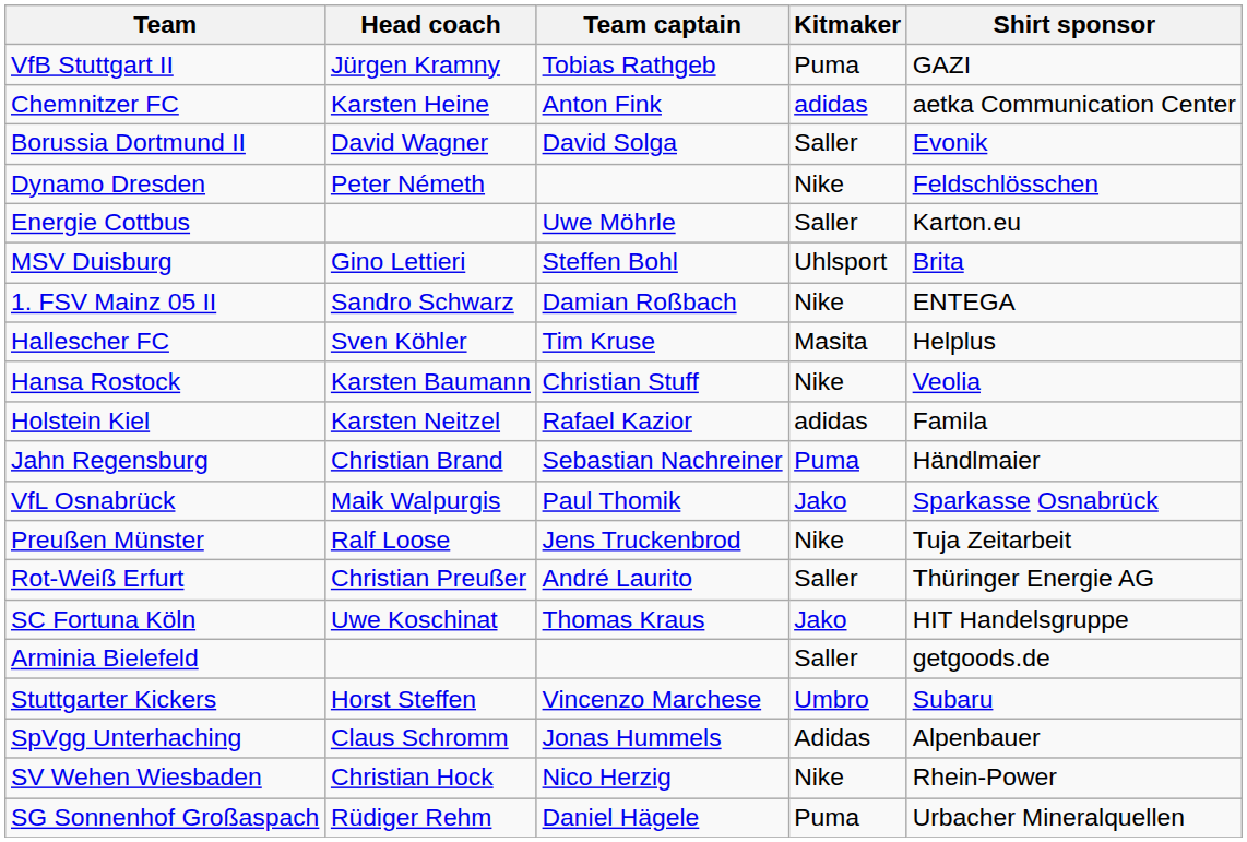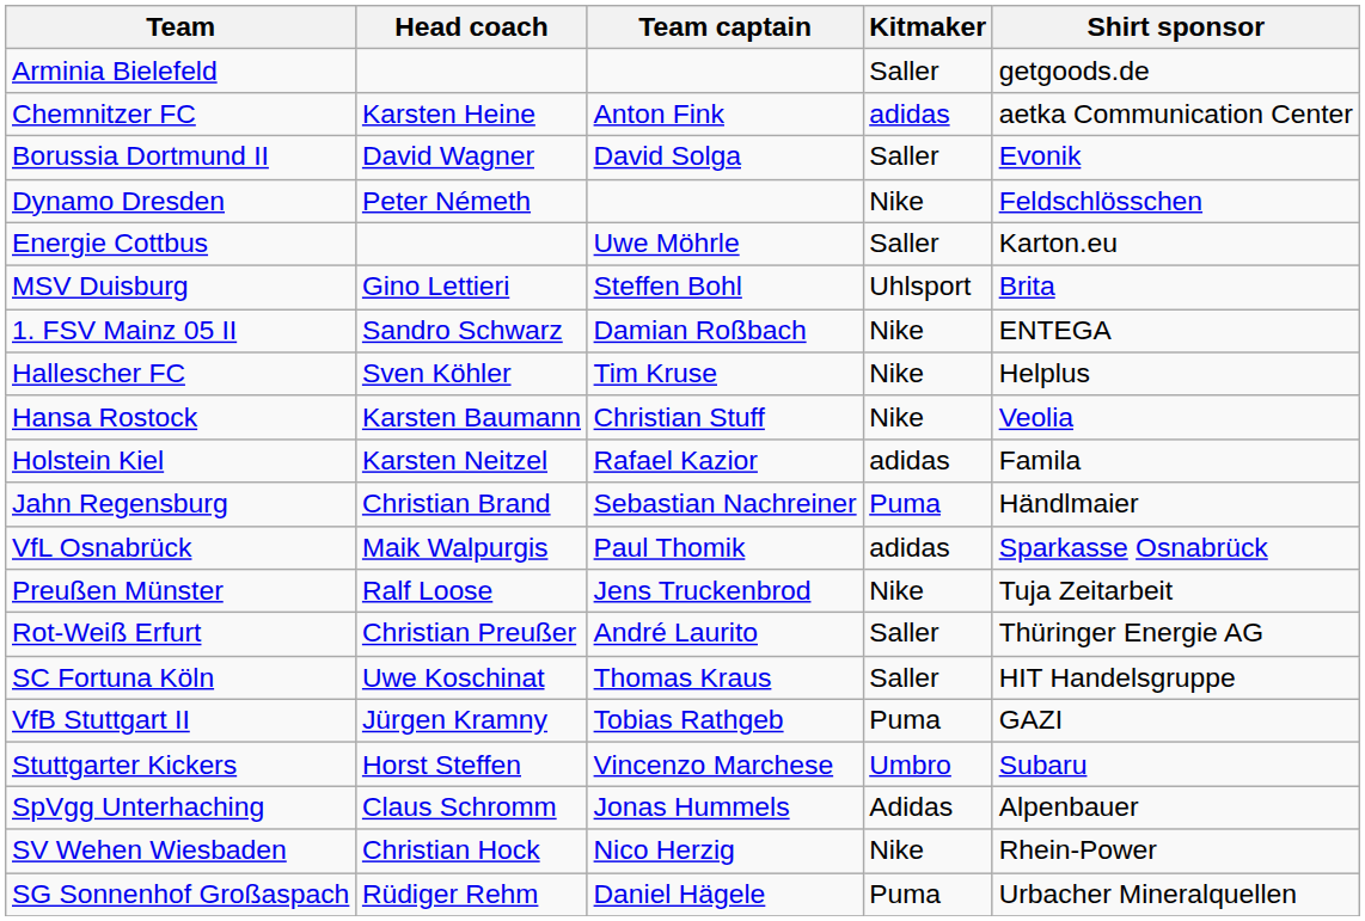rows swapped: Arminia Bielefeld <-> VfB Stuttgart II
Hallescher FC | Kitmaker: Masita -> Nike
VfL Osnabrück | Kitmaker: Jako -> adidas
SC Fortuna Köln | Kitmaker: Jako -> Saller
